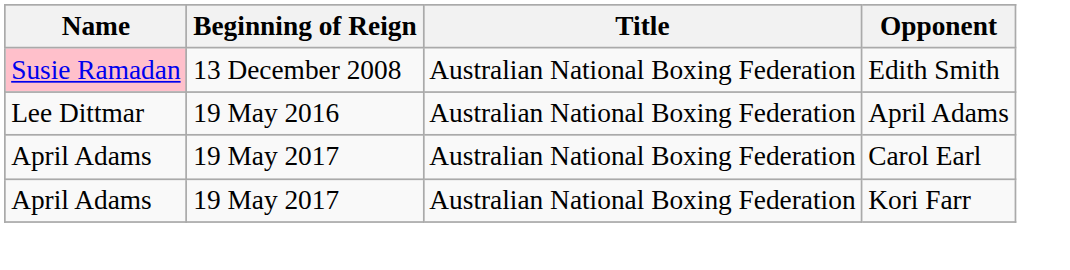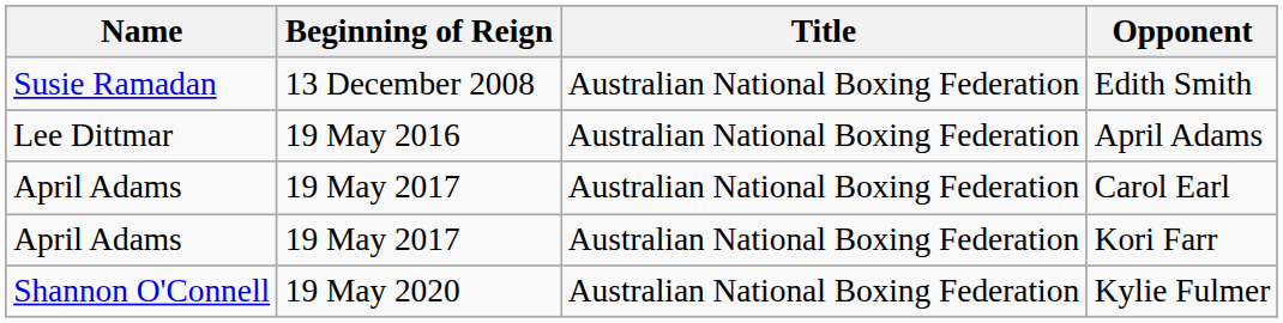Edith Smith | Name: pink background -> no background
+ row: Shannon O'Connell | 19 May 2020 | Australian National Boxing Federation | Kylie Fulmer
